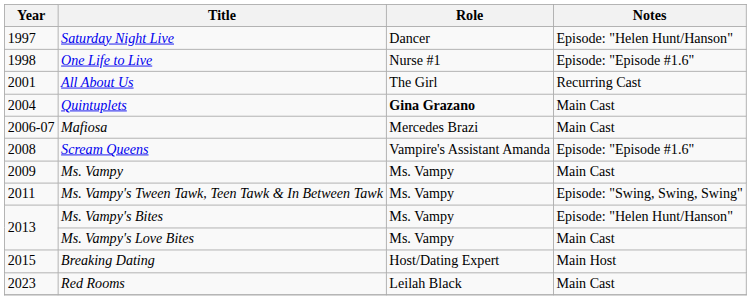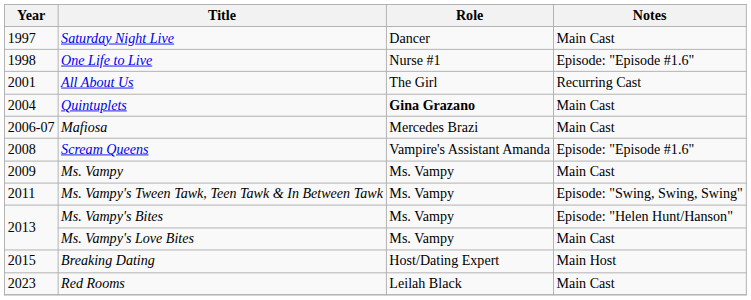Saturday Night Live | Notes: Episode: "Helen Hunt/Hanson" -> Main Cast
